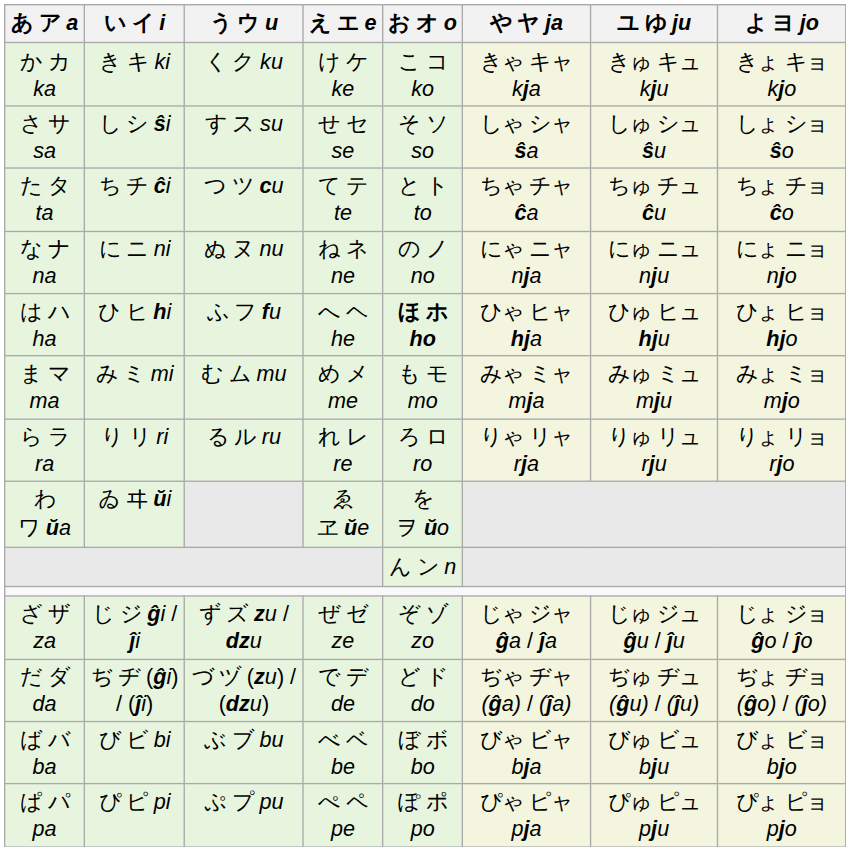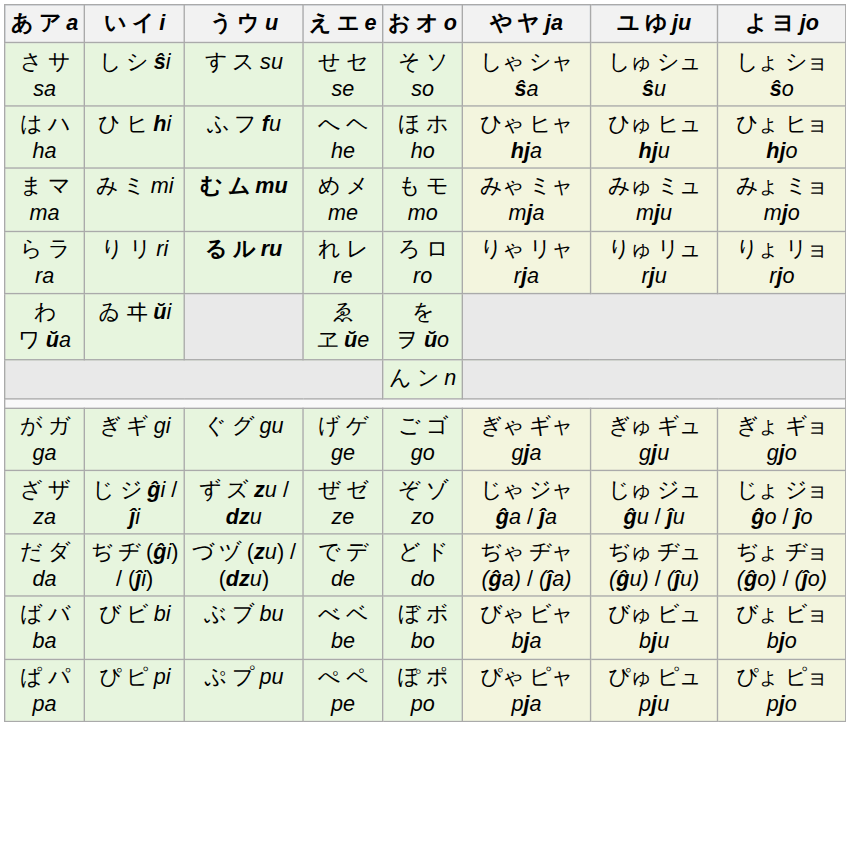- row: か カ ka | き キ ki | く ク ku | け ケ ke | こ コ ko | きゃ キャ kja | きゅ キュ kju | きょ キョ kjo
- row: た タ ta | ち チ ĉi | つ ツ cu | て テ te | と ト to | ちゃ チャ ĉa | ちゅ チュ ĉu | ちょ チョ ĉo
- row: な ナ na | に ニ ni | ぬ ヌ nu | ね ネ ne | の ノ no | にゃ ニャ nja | にゅ ニュ nju | にょ ニョ njo
は ハ ha | お オ o: bold -> normal
ま マ ma | う ウ u: normal -> bold
ら ラ ra | う ウ u: normal -> bold
+ row: が ガ ga | ぎ ギ gi | ぐ グ gu | げ ゲ ge | ご ゴ go | ぎゃ ギャ gja | ぎゅ ギュ gju | ぎょ ギョ gjo
